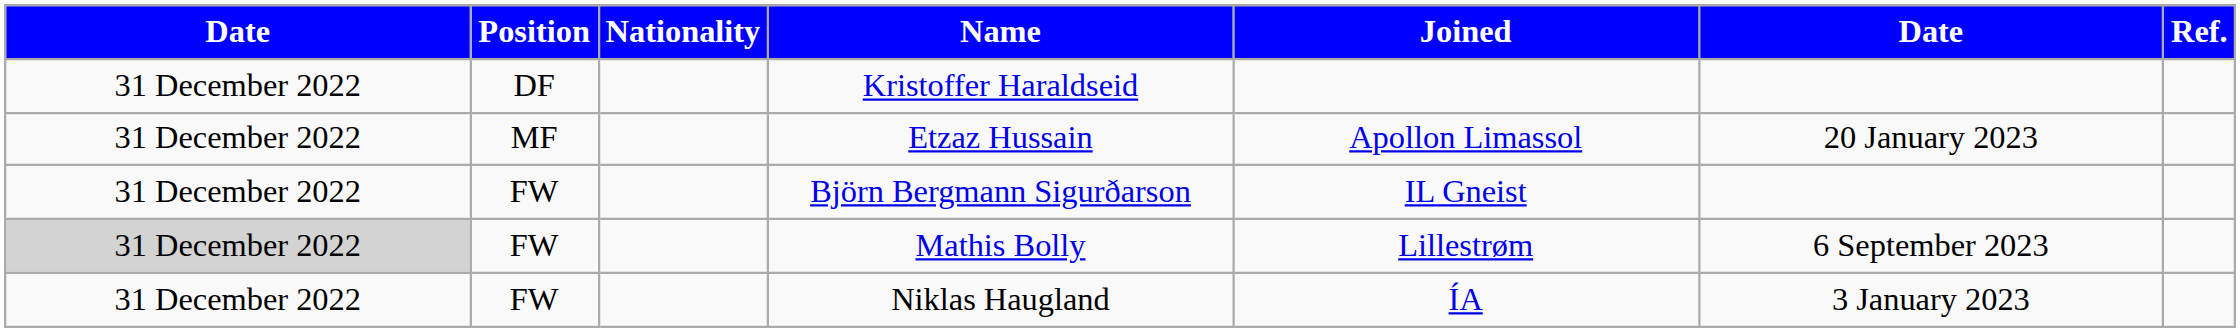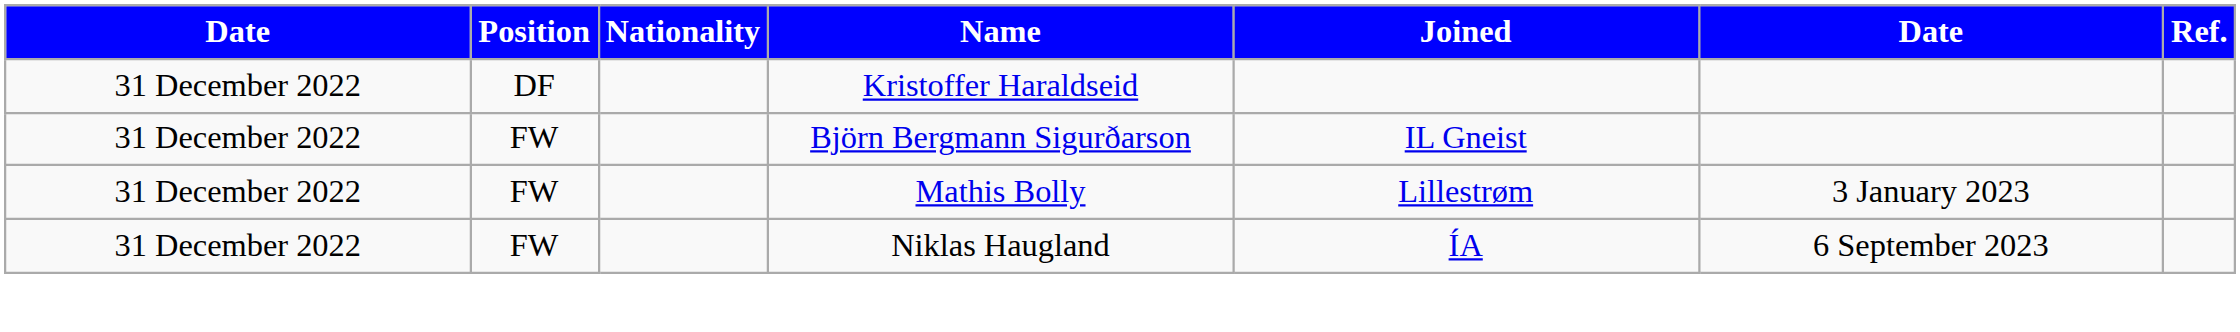- row: 31 December 2022 | MF | Etzaz Hussain | Apollon Limassol | 20 January 2023
Mathis Bolly | column 1: lightgrey background -> no background
Mathis Bolly | column 6: 6 September 2023 -> 3 January 2023
Niklas Haugland | column 6: 3 January 2023 -> 6 September 2023
